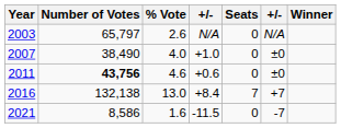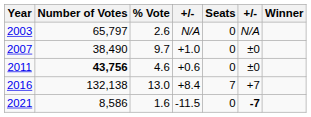2007 | % Vote: 4.0 -> 9.7
2021 | column 6: normal -> bold
